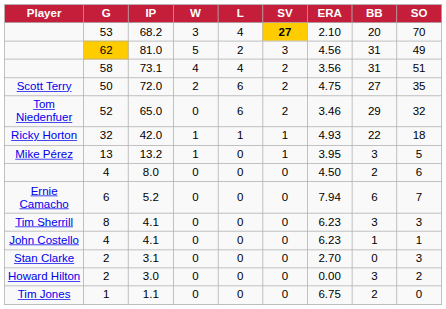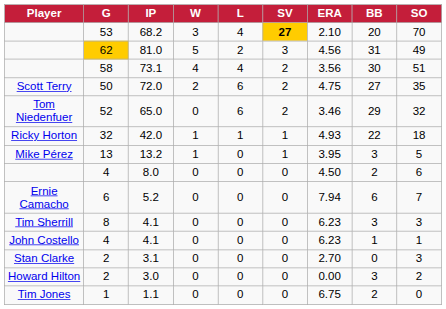73.1 | BB: 31 -> 30
